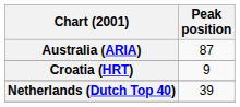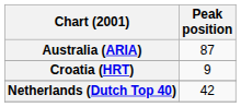Netherlands (Dutch Top 40) | Peak position: 39 -> 42
